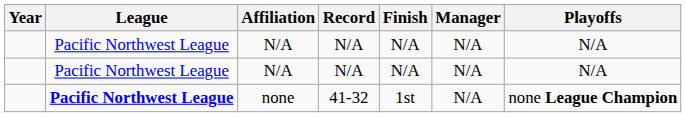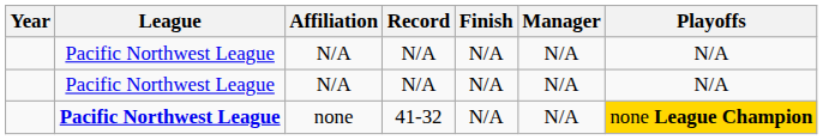none | Finish: 1st -> N/A
none | Playoffs: no background -> gold background
